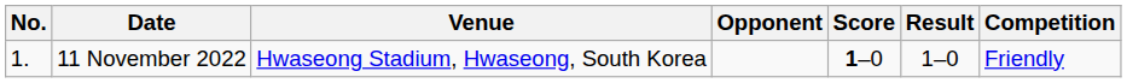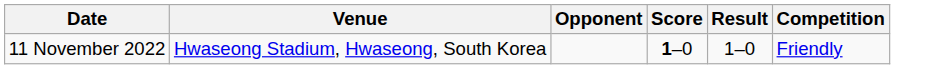- column: No. | 1.
